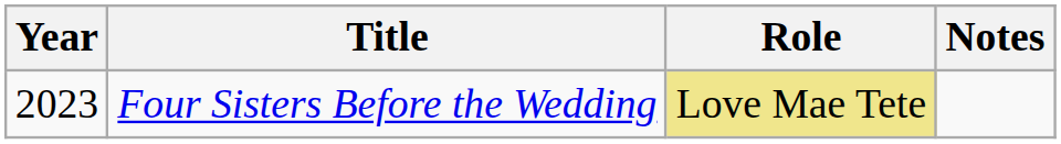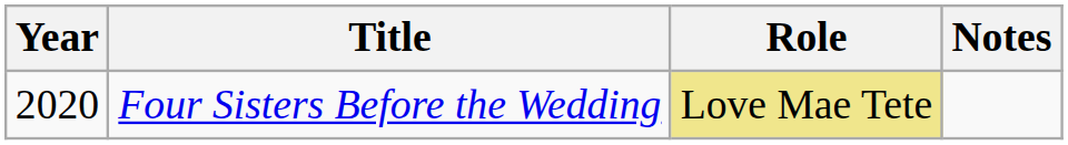Four Sisters Before the Wedding | Year: 2023 -> 2020
